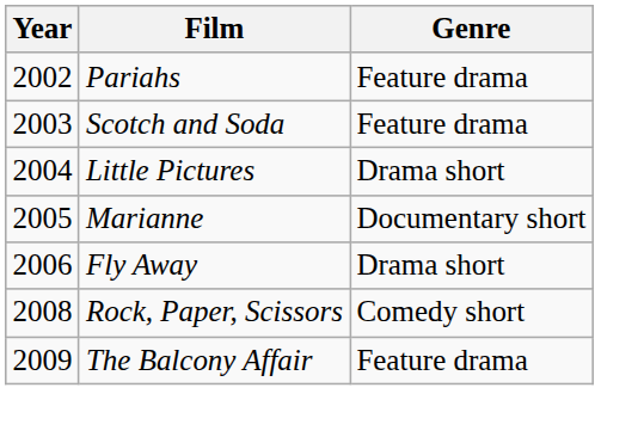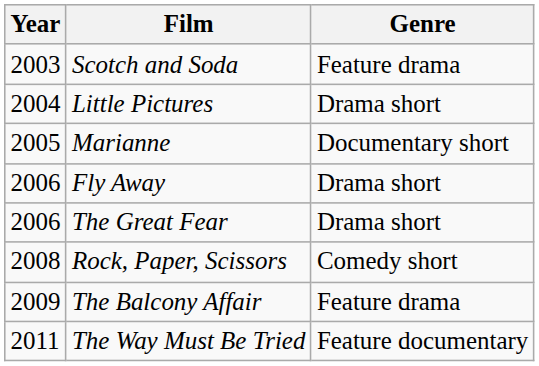- row: 2002 | Pariahs | Feature drama
+ row: 2006 | The Great Fear | Drama short
+ row: 2011 | The Way Must Be Tried | Feature documentary
